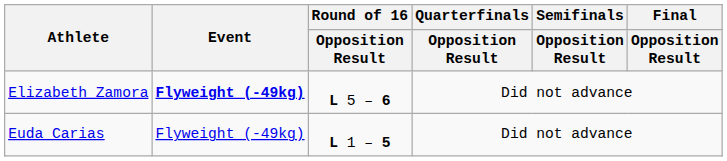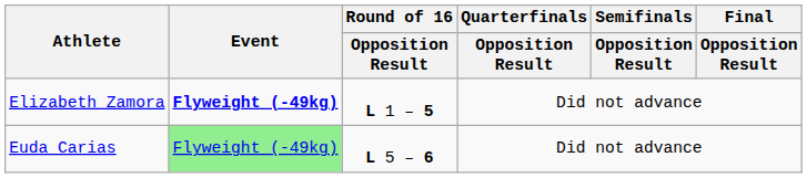Elizabeth Zamora | Round of 16 / Opposition Result: L 5 – 6 -> L 1 – 5
Euda Carias | Event: no background -> lightgreen background
Euda Carias | Round of 16 / Opposition Result: L 1 – 5 -> L 5 – 6
